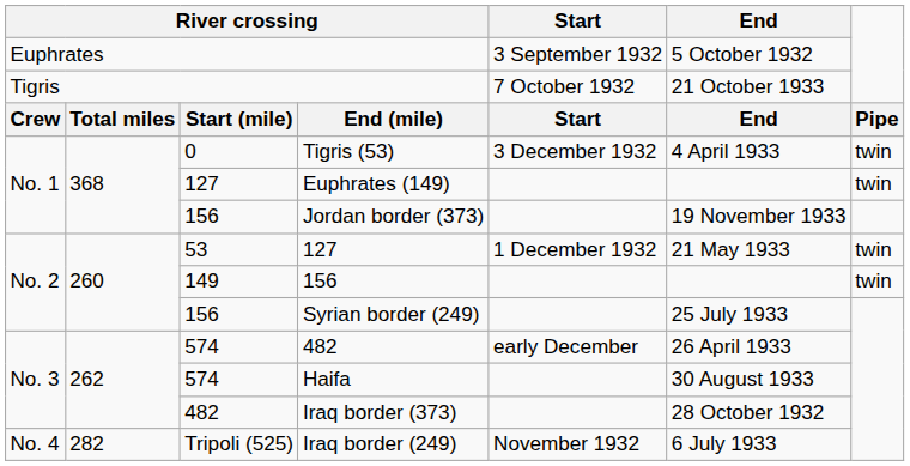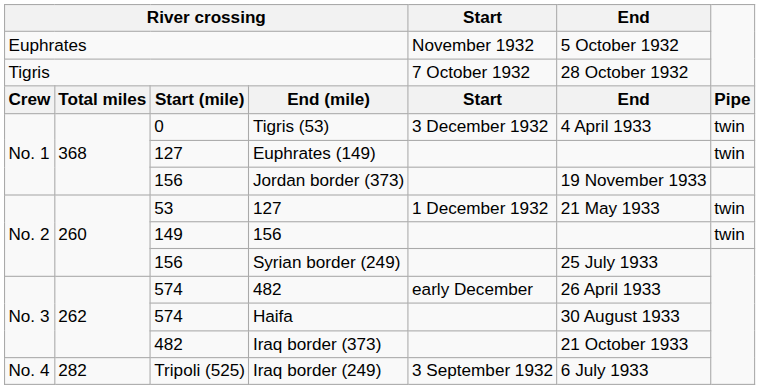Euphrates | Start: 3 September 1932 -> November 1932
Tigris | End: 21 October 1933 -> 28 October 1932
Iraq border (373) | End: 28 October 1932 -> 21 October 1933
Iraq border (249) | Start: November 1932 -> 3 September 1932
